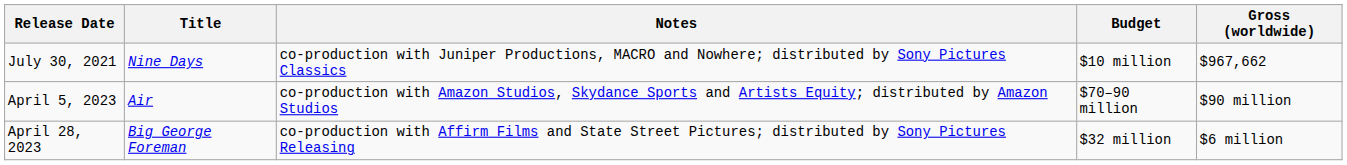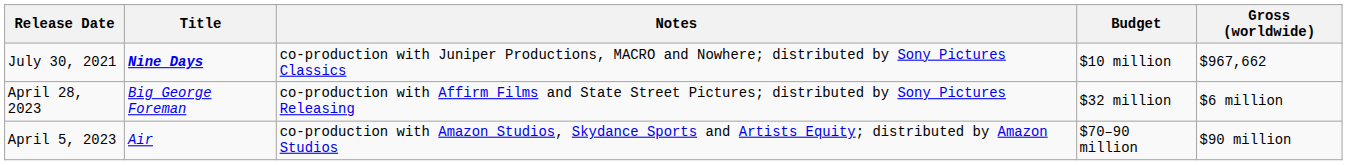July 30, 2021 | Title: normal -> bold
rows swapped: April 5, 2023 <-> April 28, 2023
